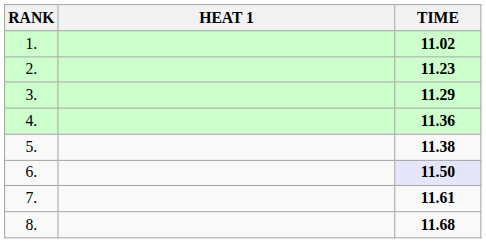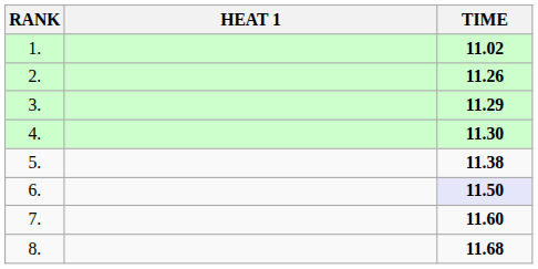2. | TIME: 11.23 -> 11.26
4. | TIME: 11.36 -> 11.30
7. | TIME: 11.61 -> 11.60
